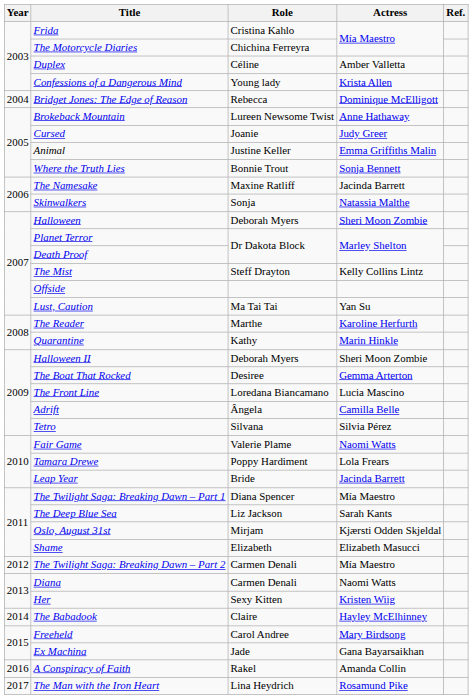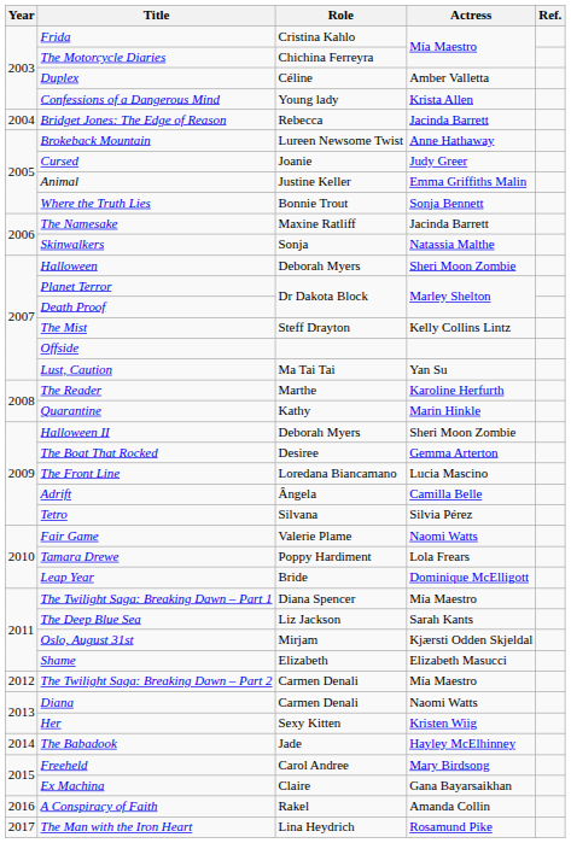Bridget Jones: The Edge of Reason | Actress: Dominique McElligott -> Jacinda Barrett
Leap Year | Actress: Jacinda Barrett -> Dominique McElligott
The Babadook | Role: Claire -> Jade
Ex Machina | Role: Jade -> Claire
